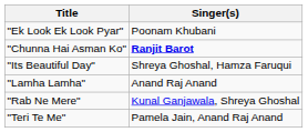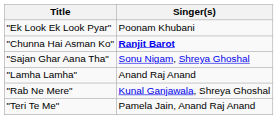+ row: "Sajan Ghar Aana Tha" | Sonu Nigam, Shreya Ghoshal
- row: "Its Beautiful Day" | Shreya Ghoshal, Hamza Faruqui
